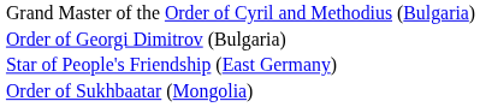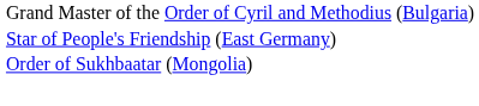- row: Order of Georgi Dimitrov (Bulgaria)
